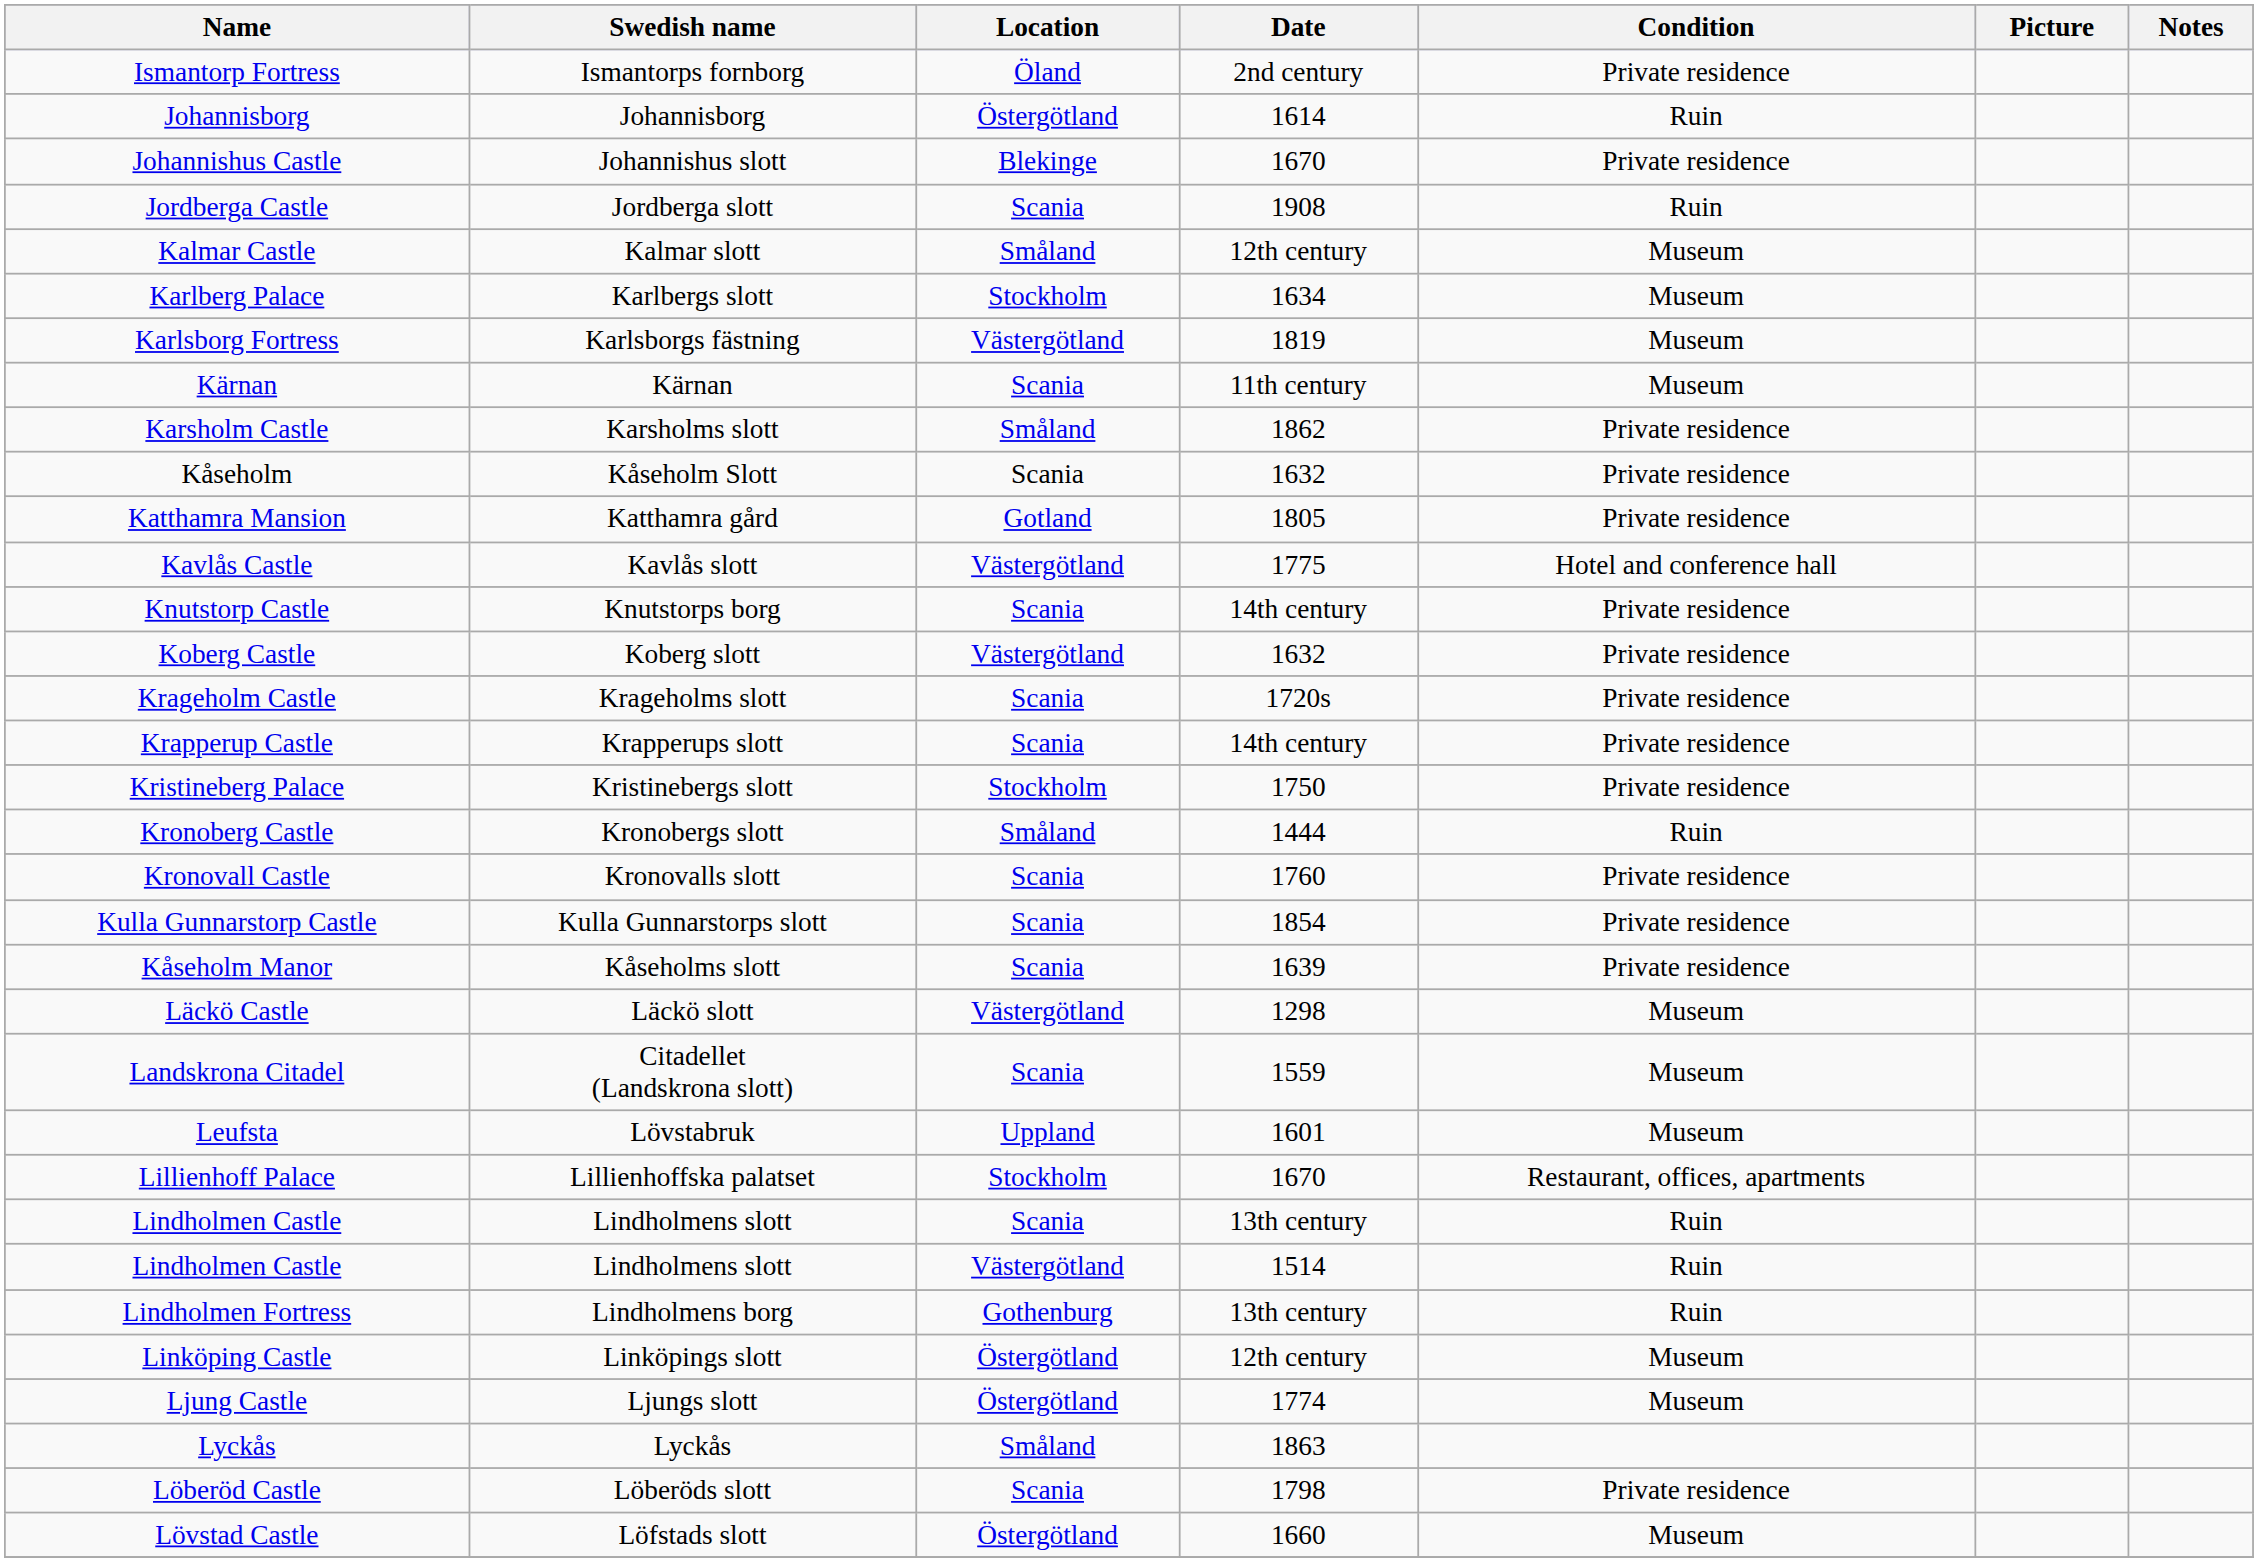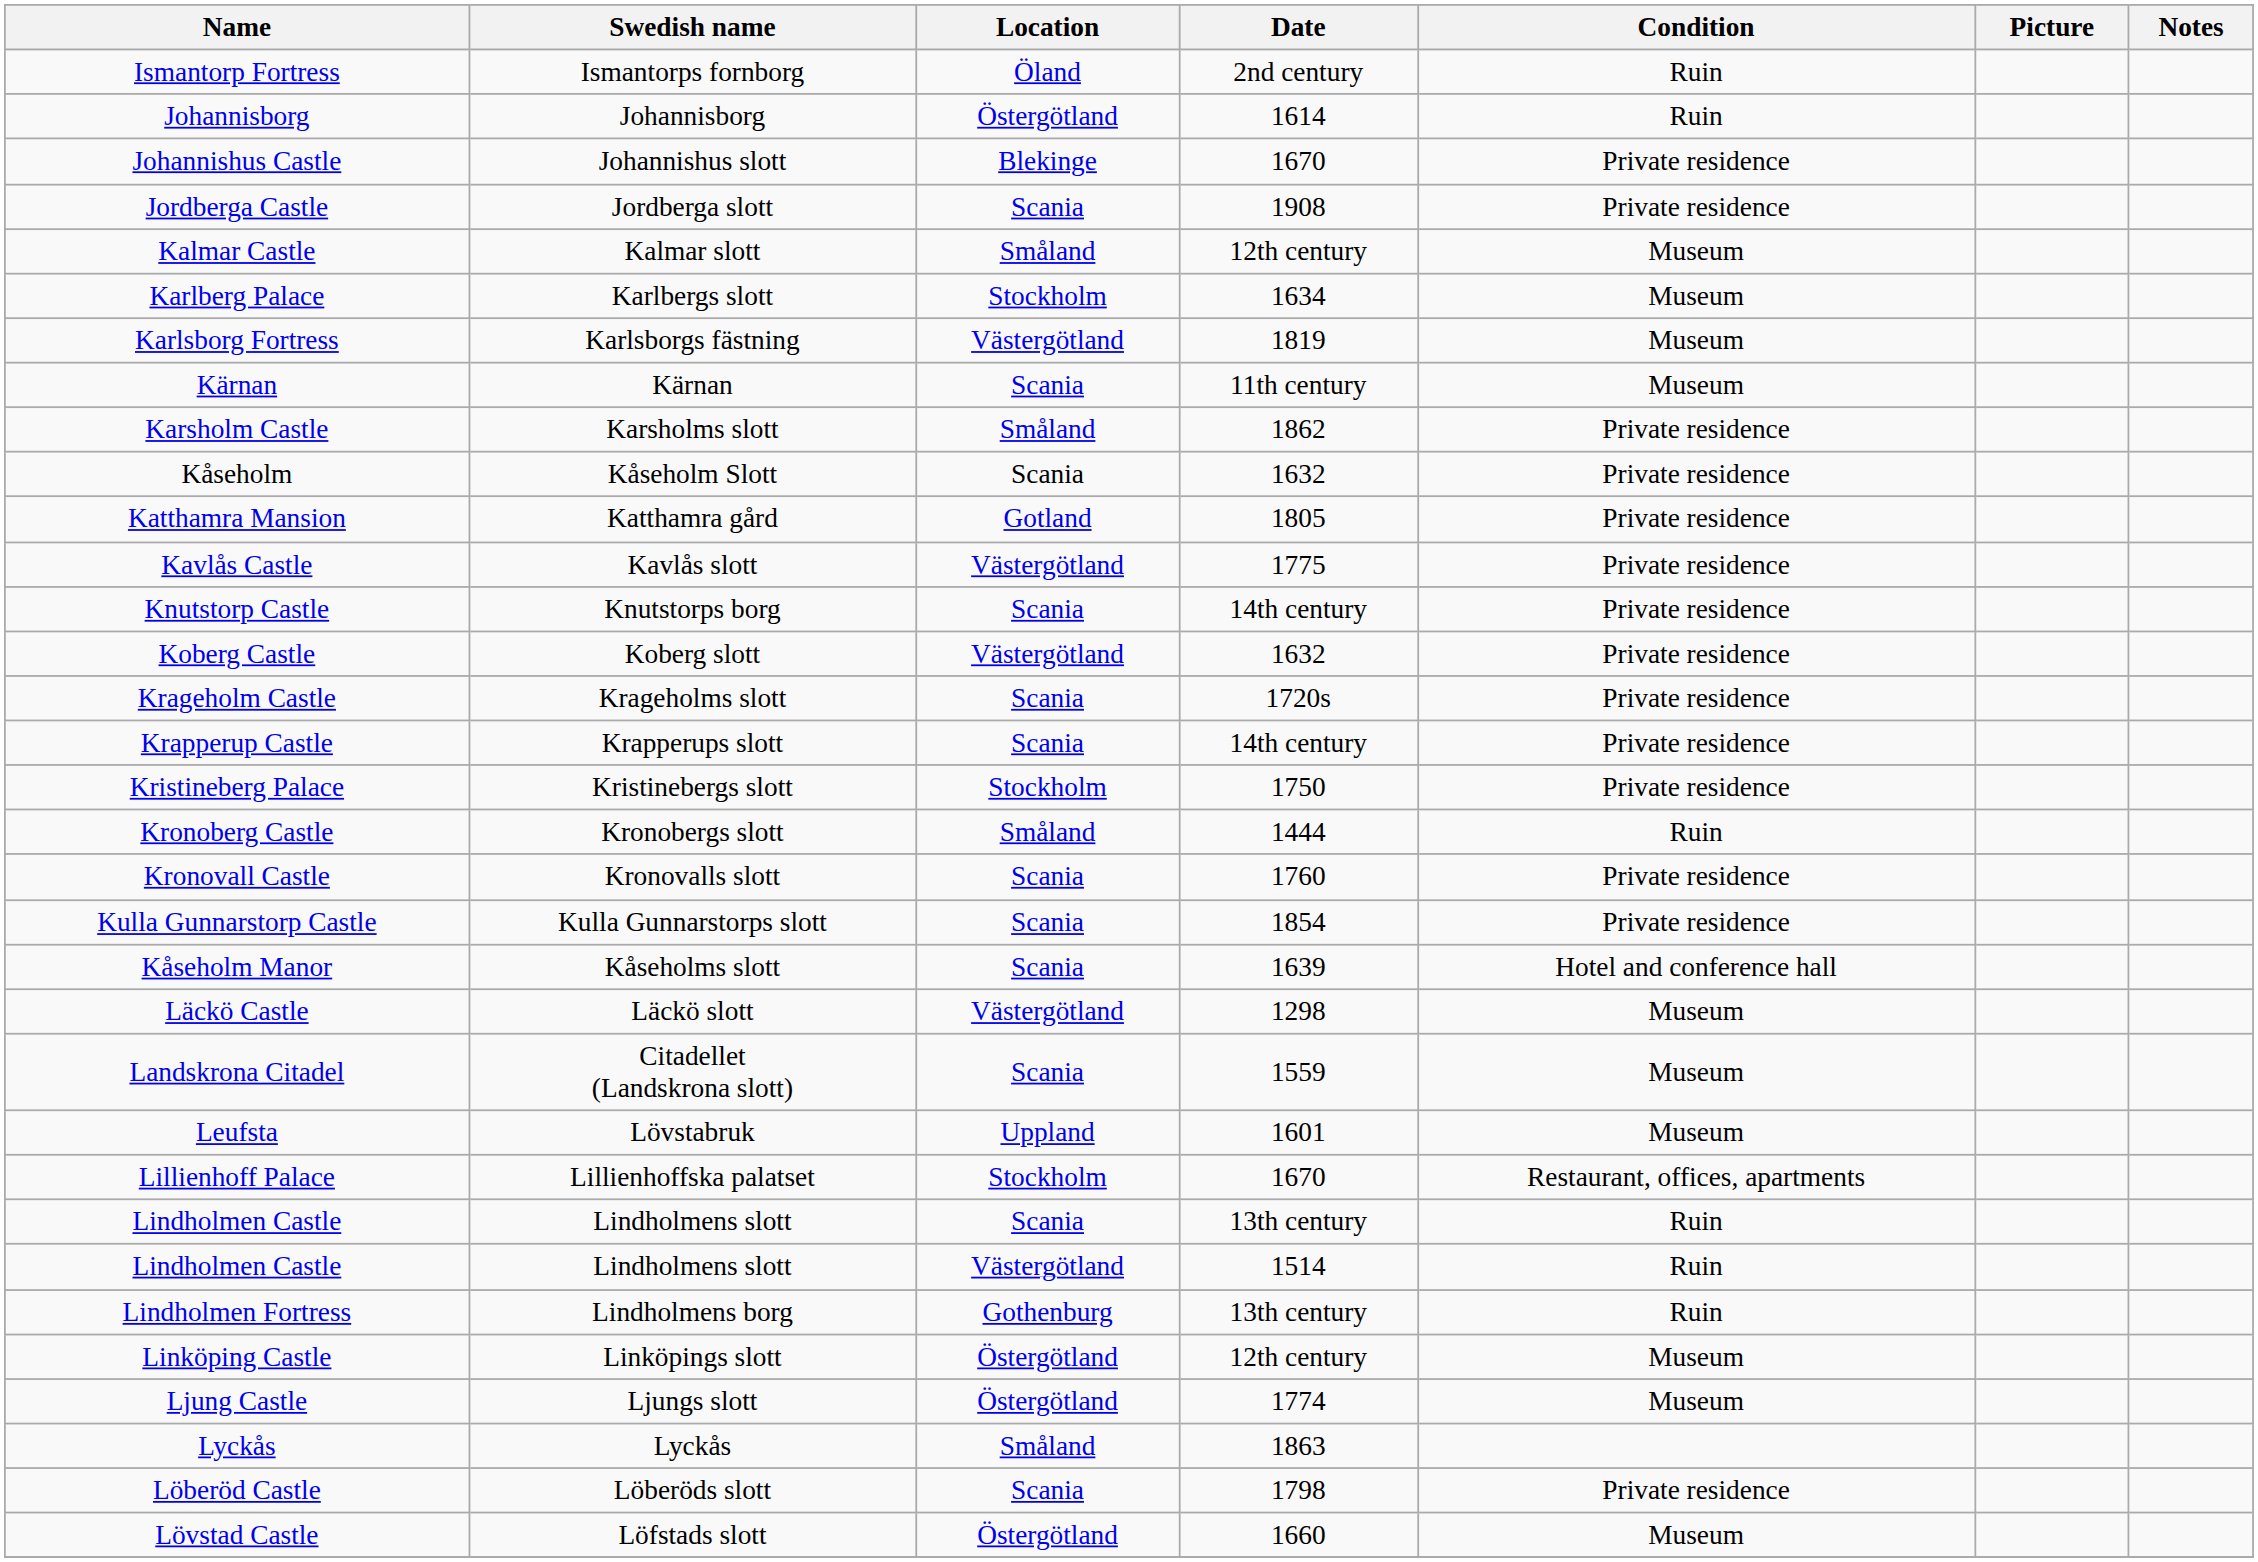Ismantorp Fortress | Condition: Private residence -> Ruin
Jordberga Castle | Condition: Ruin -> Private residence
Kavlås Castle | Condition: Hotel and conference hall -> Private residence
Kåseholm Manor | Condition: Private residence -> Hotel and conference hall
